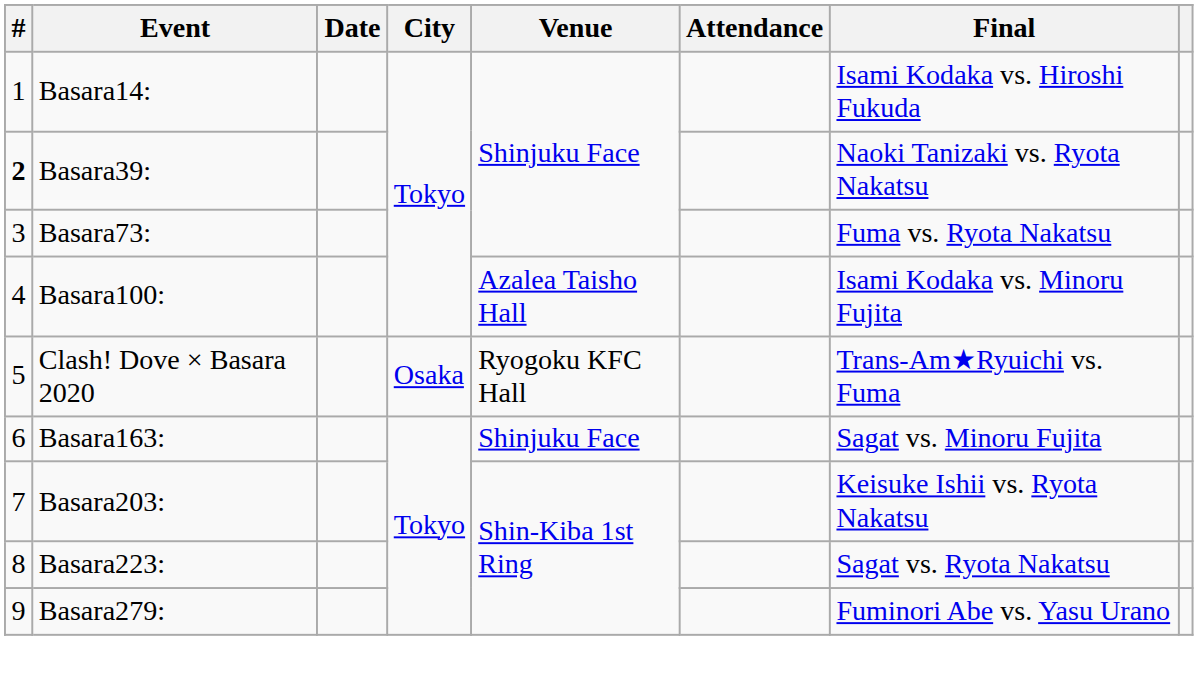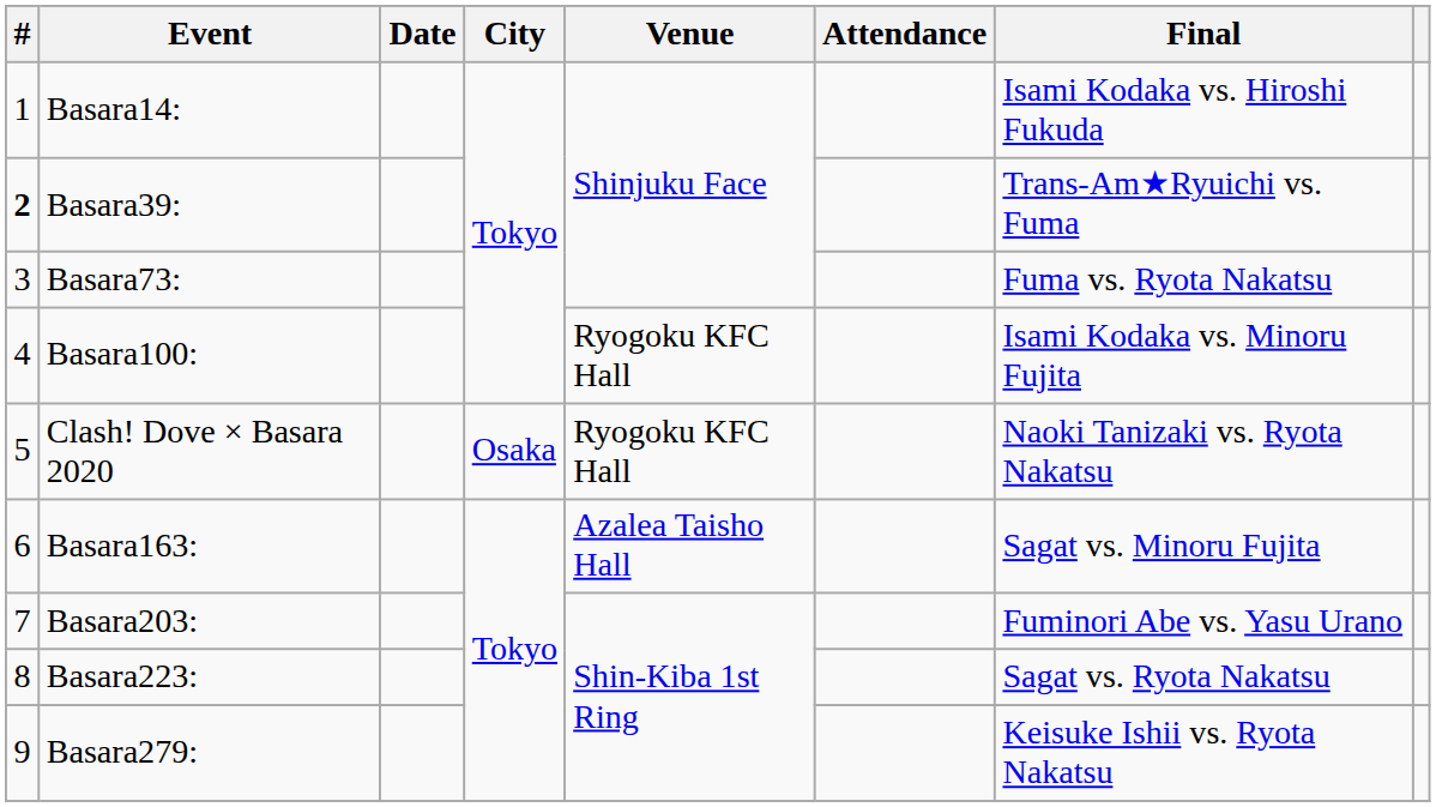Basara39: | Final: Naoki Tanizaki vs. Ryota Nakatsu -> Trans-Am★Ryuichi vs. Fuma
Basara100: | Venue: Azalea Taisho Hall -> Ryogoku KFC Hall
Clash! Dove × Basara 2020 | Final: Trans-Am★Ryuichi vs. Fuma -> Naoki Tanizaki vs. Ryota Nakatsu
Basara163: | Venue: Shinjuku Face -> Azalea Taisho Hall
Basara203: | Final: Keisuke Ishii vs. Ryota Nakatsu -> Fuminori Abe vs. Yasu Urano
Basara279: | Final: Fuminori Abe vs. Yasu Urano -> Keisuke Ishii vs. Ryota Nakatsu
